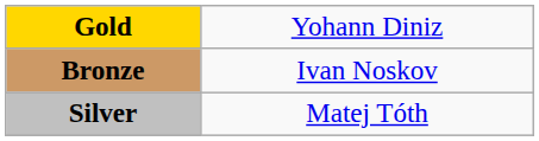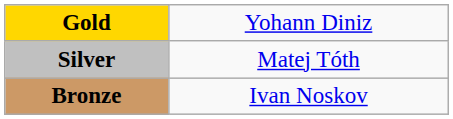rows swapped: Silver <-> Bronze
